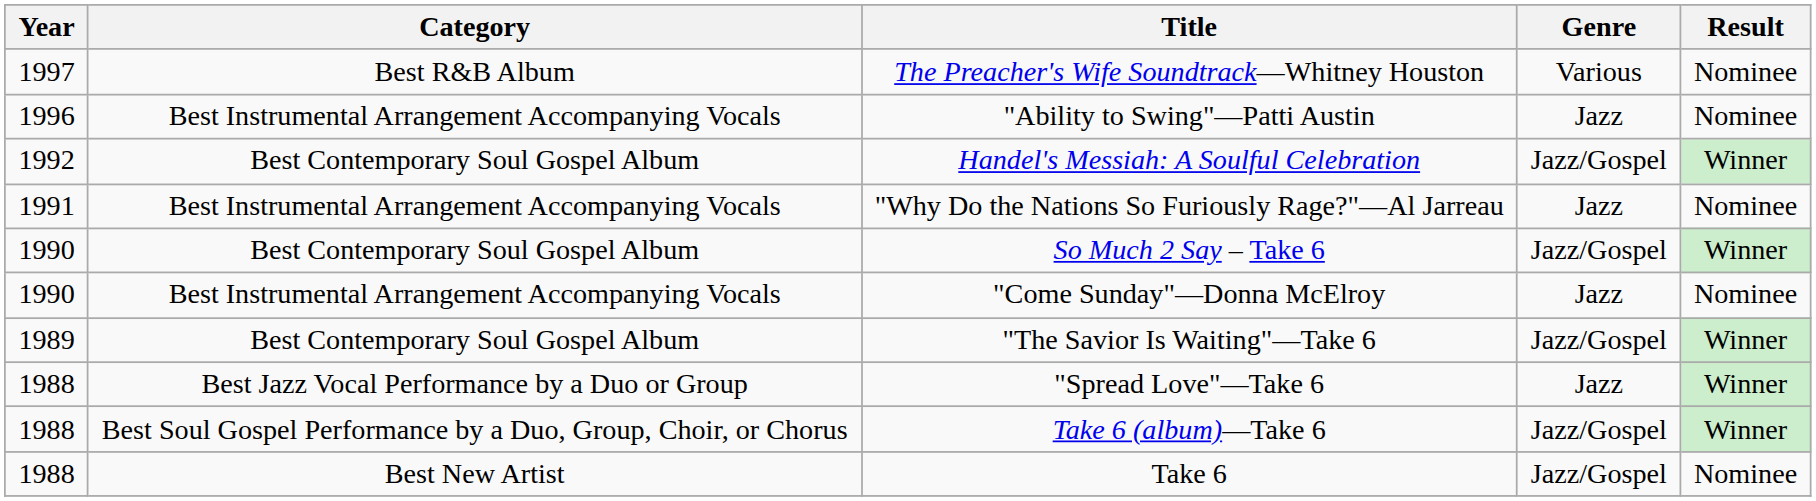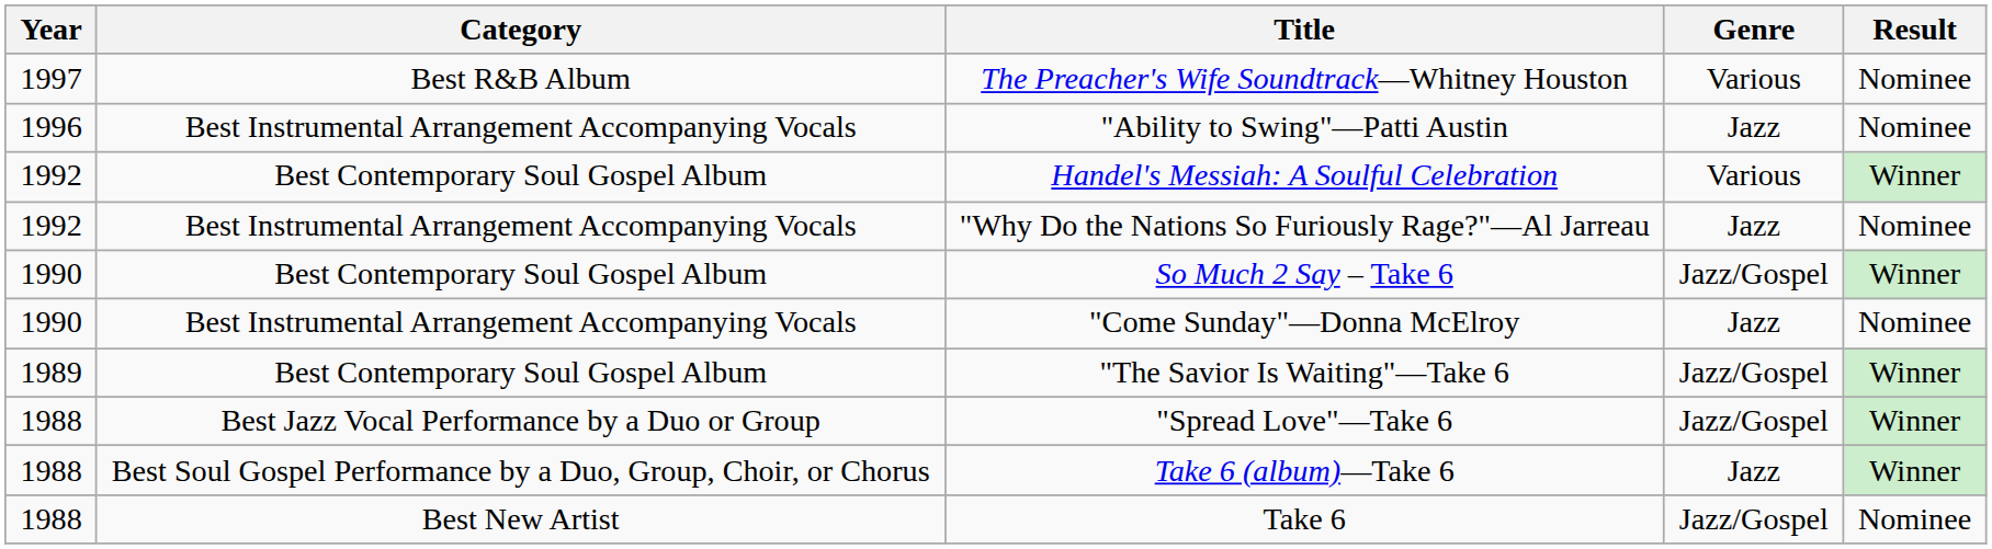Handel's Messiah: A Soulful Celebration | Genre: Jazz/Gospel -> Various
"Why Do the Nations So Furiously Rage?"—Al Jarreau | Year: 1991 -> 1992
"Spread Love"—Take 6 | Genre: Jazz -> Jazz/Gospel
Take 6 (album)—Take 6 | Genre: Jazz/Gospel -> Jazz
